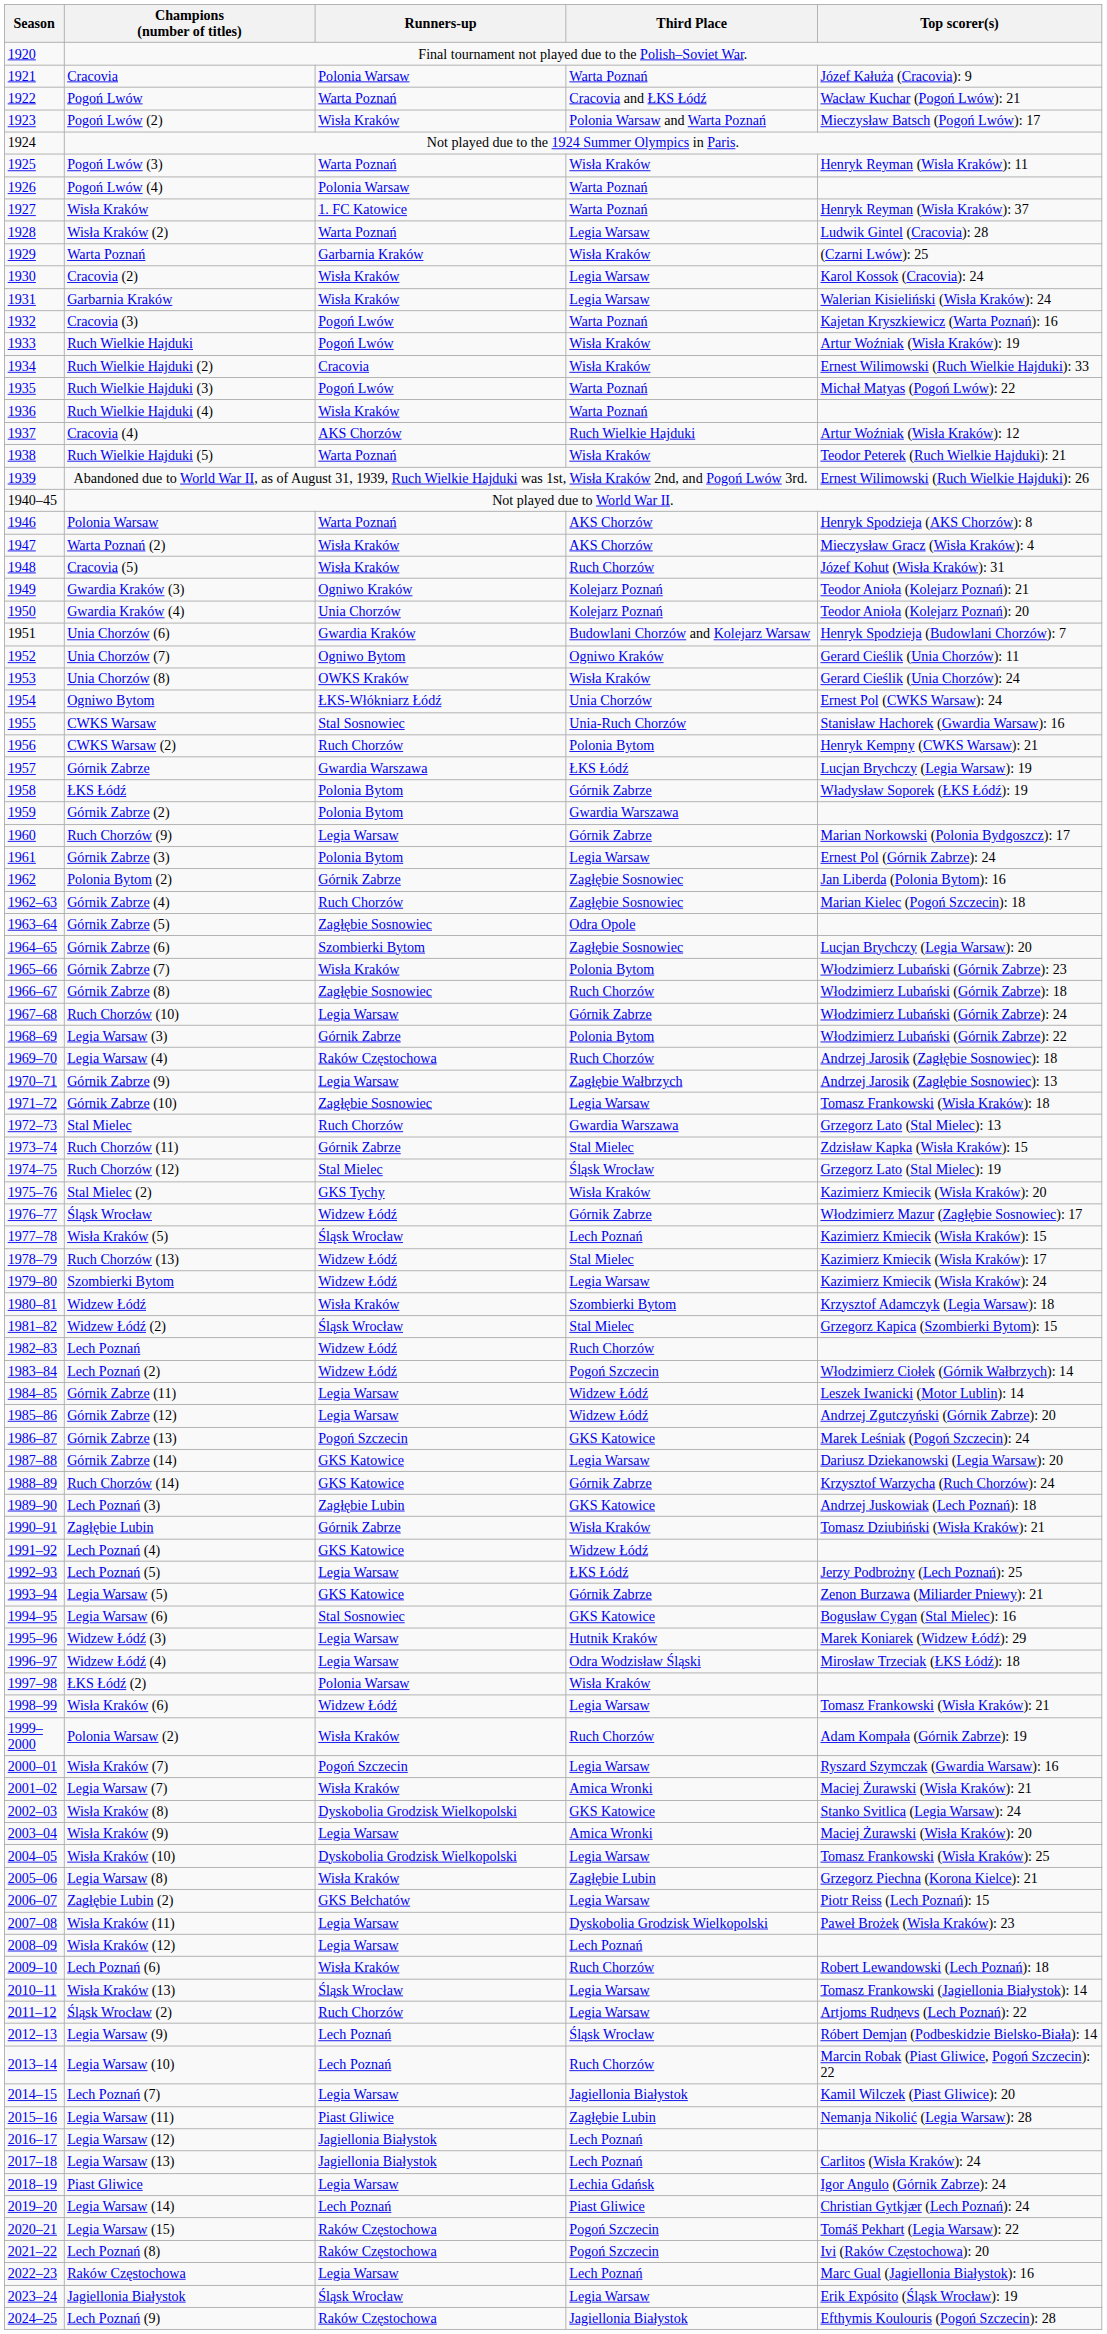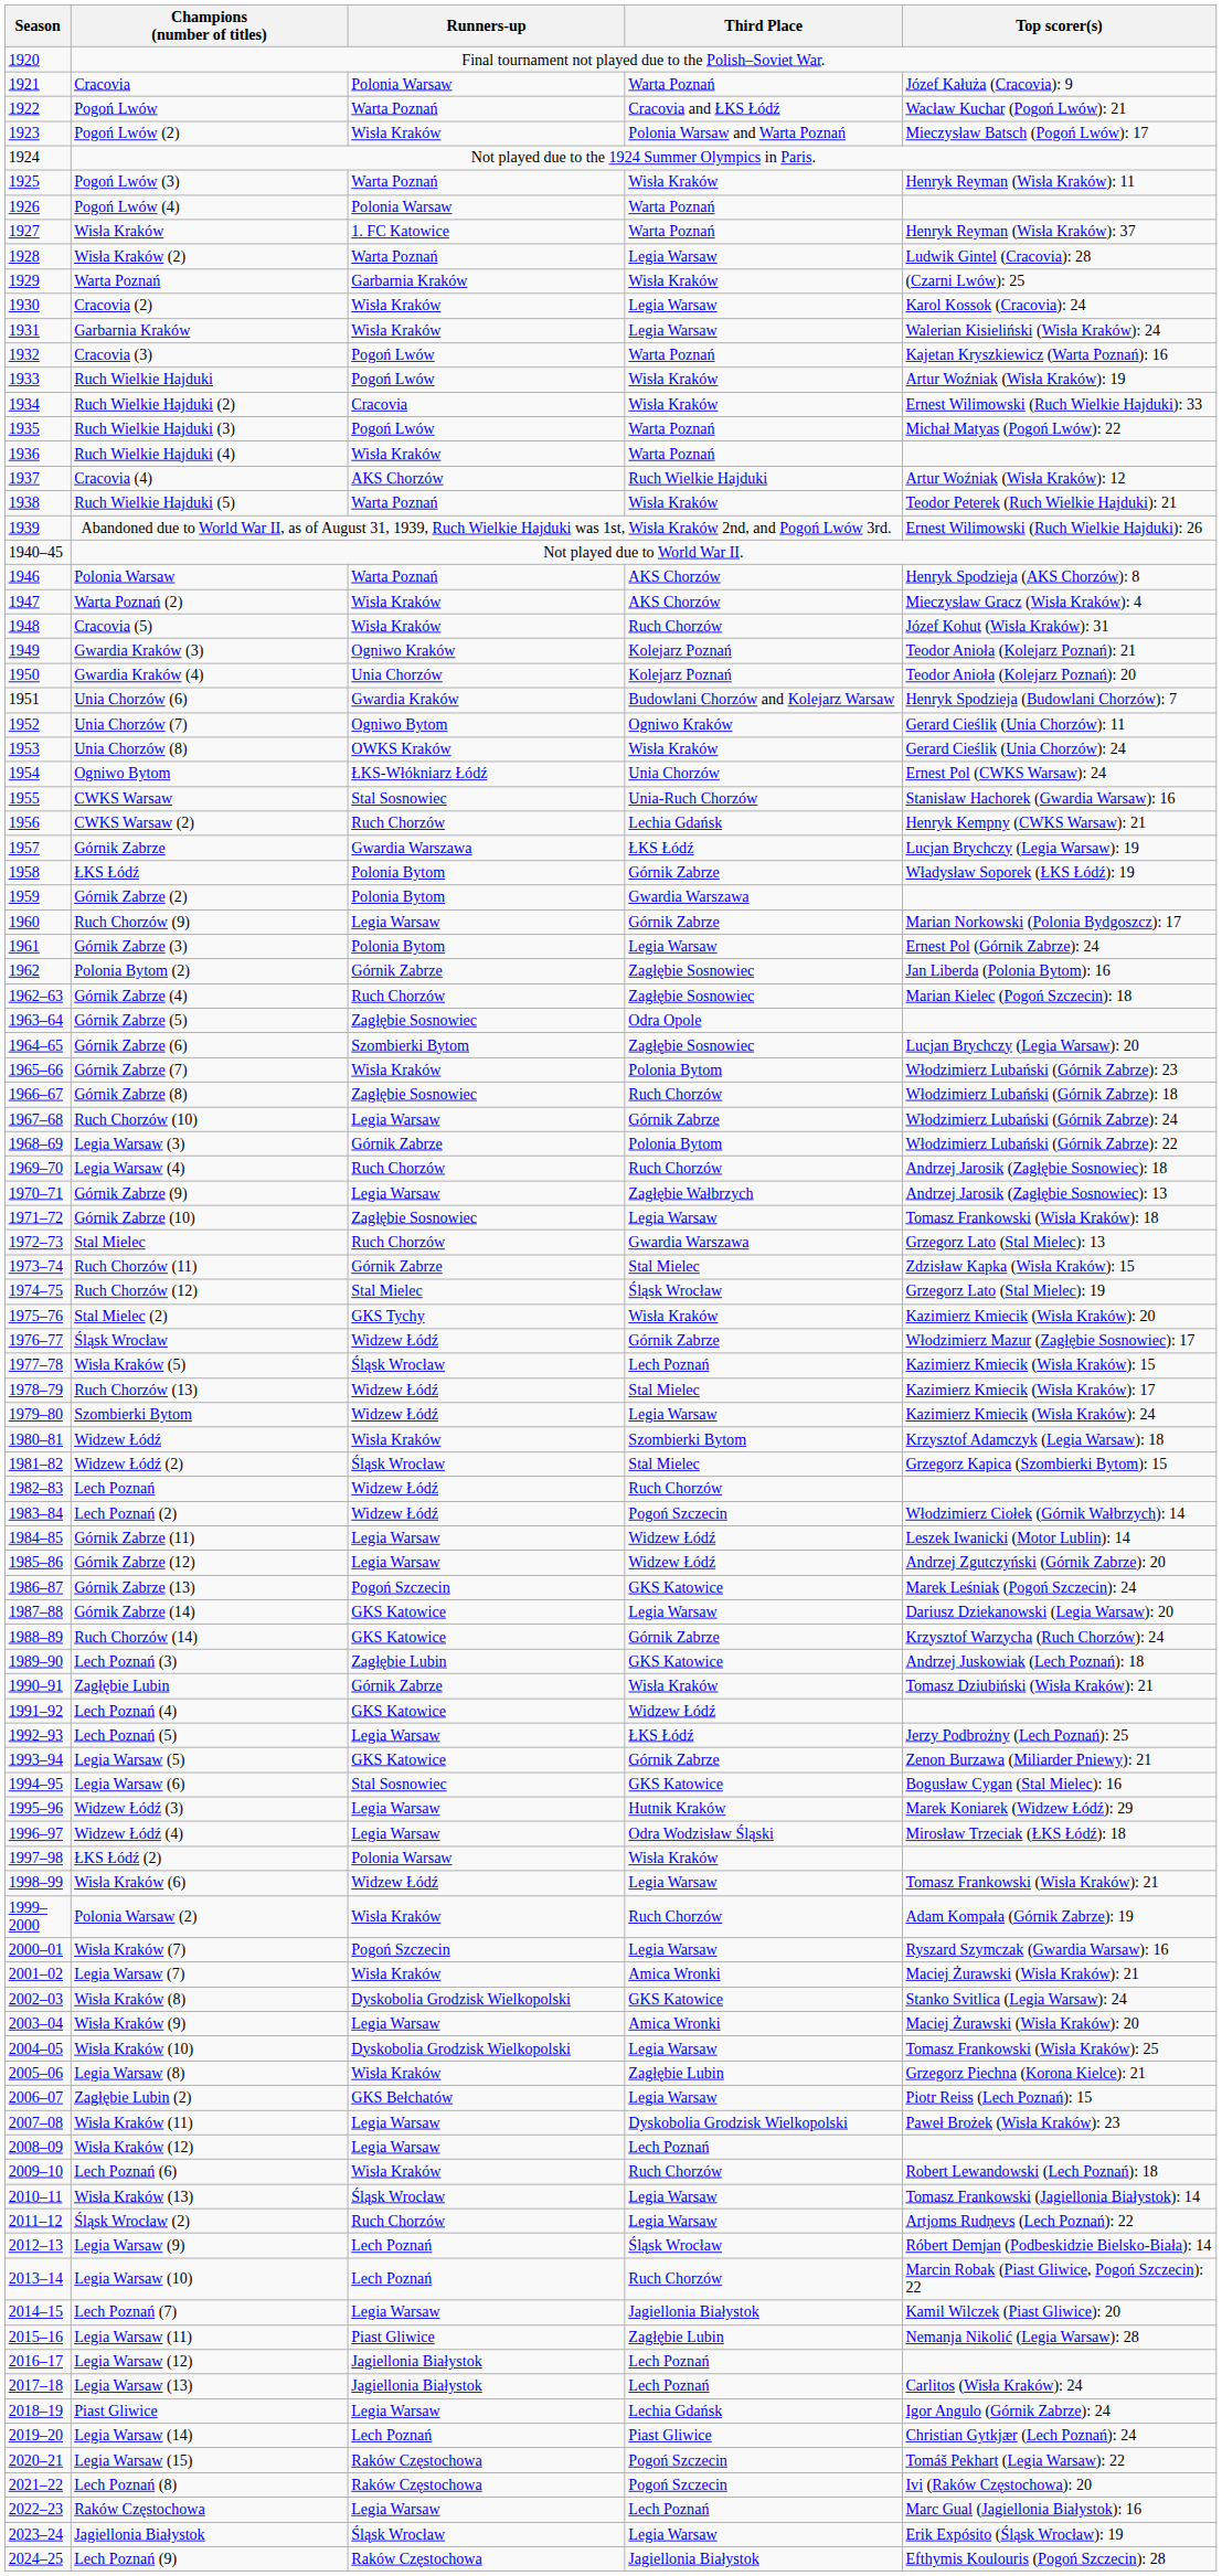CWKS Warsaw (2) | Third Place: Polonia Bytom -> Lechia Gdańsk
Legia Warsaw (4) | Runners-up: Raków Częstochowa -> Ruch Chorzów
